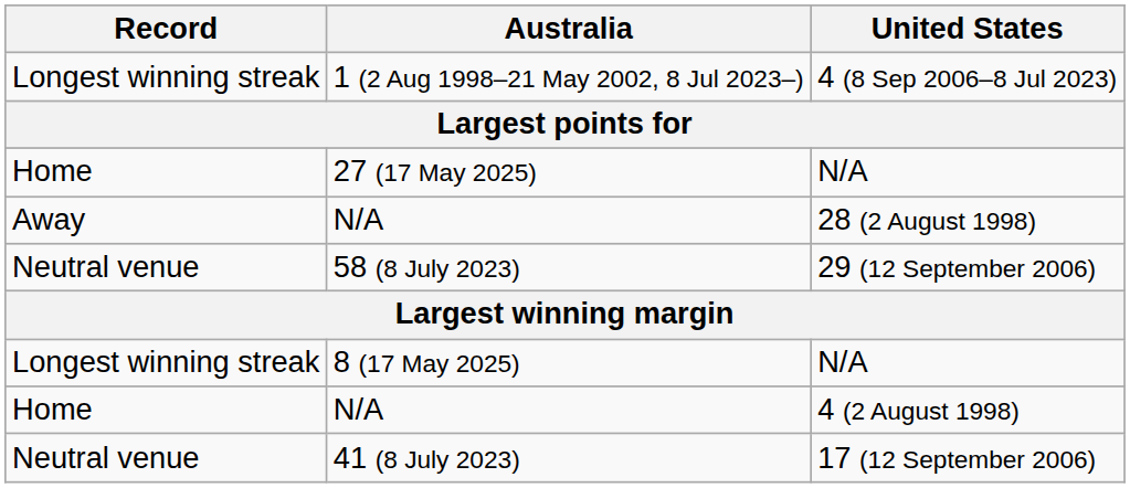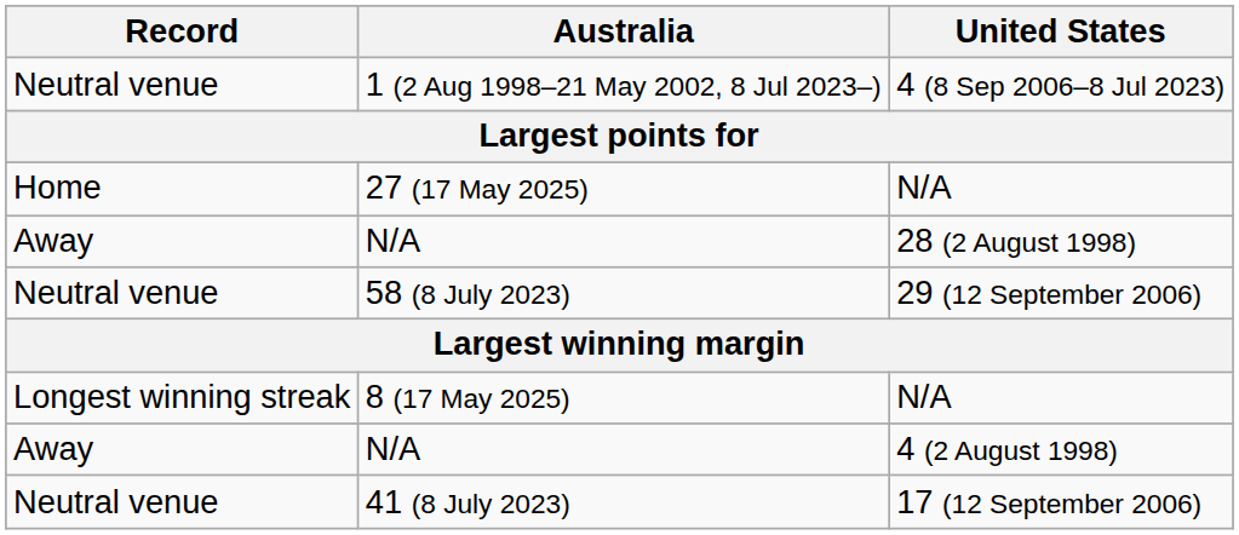1 (2 Aug 1998–21 May 2002, 8 Jul 2023–) | Record: Longest winning streak -> Neutral venue
N/A / 4 (2 August 1998) | Record: Home -> Away
